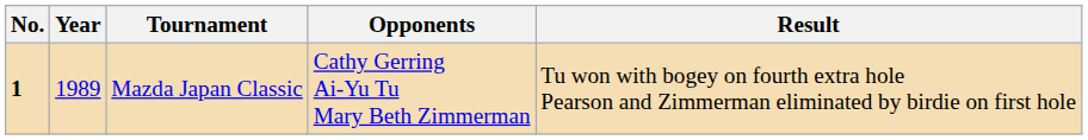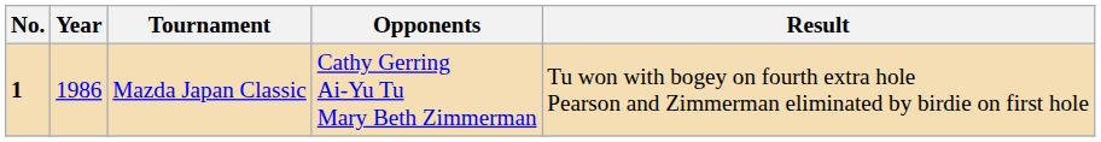Mazda Japan Classic | Year: 1989 -> 1986
